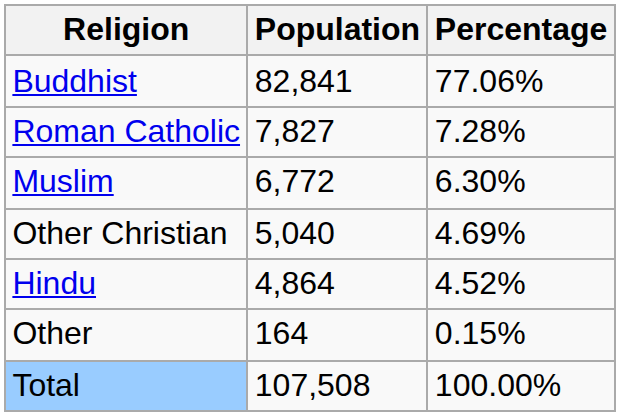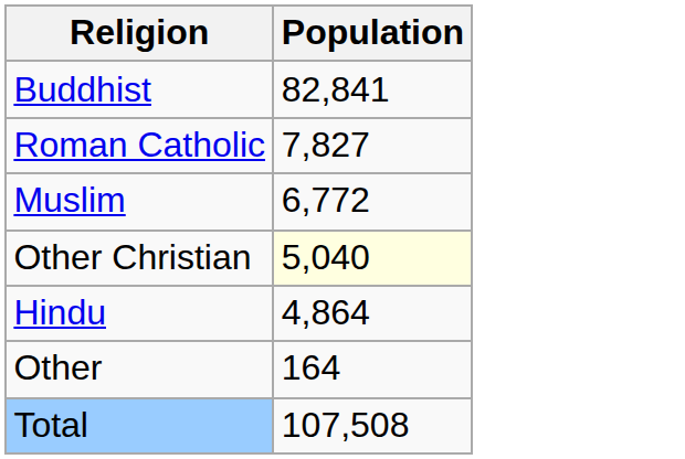- column: Percentage | 77.06% | 7.28% | 6.30% | 4.69% | 4.52% | 0.15% | 100.00%
Other Christian | Population: no background -> lightyellow background
